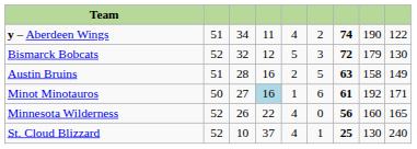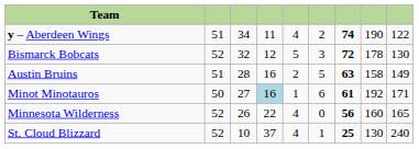Bismarck Bobcats | column 8: 179 -> 178
